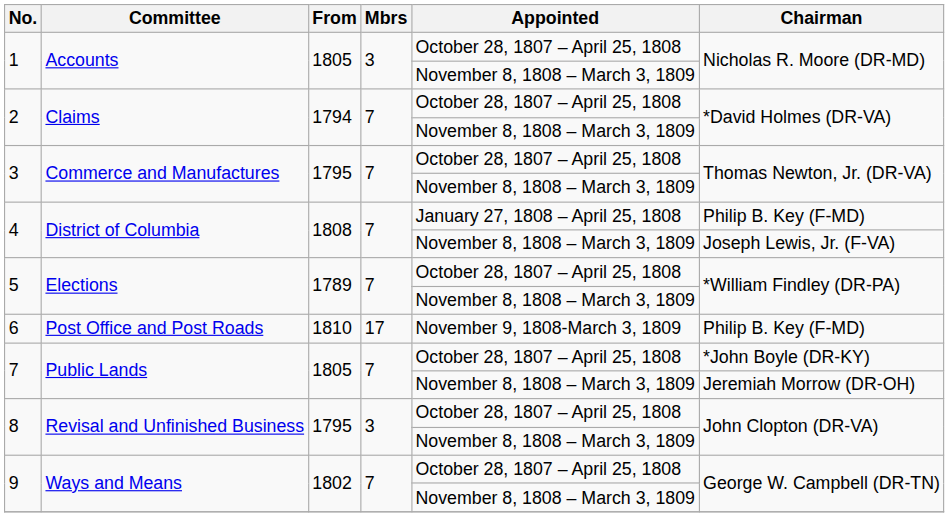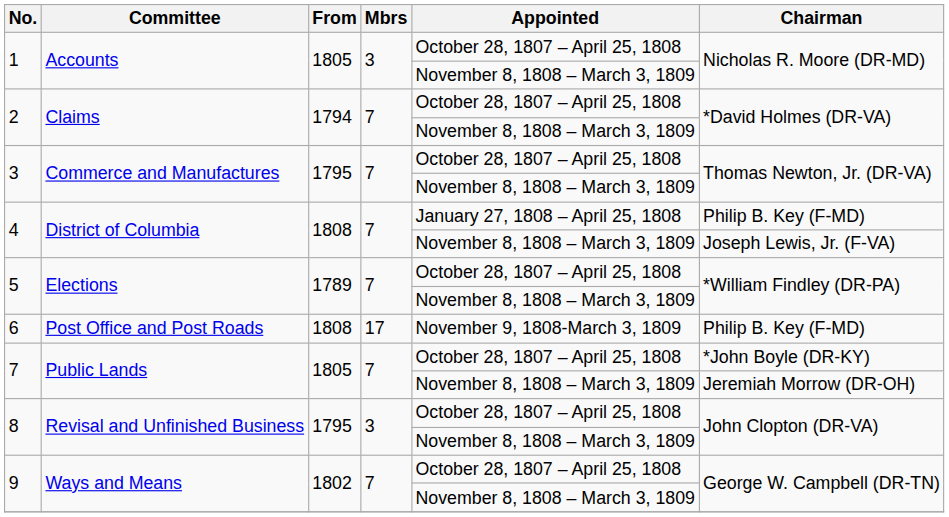6 | From: 1810 -> 1808
